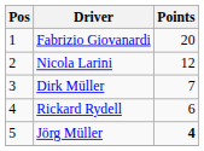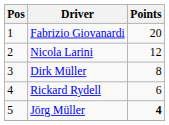Dirk Müller | Points: 7 -> 8
